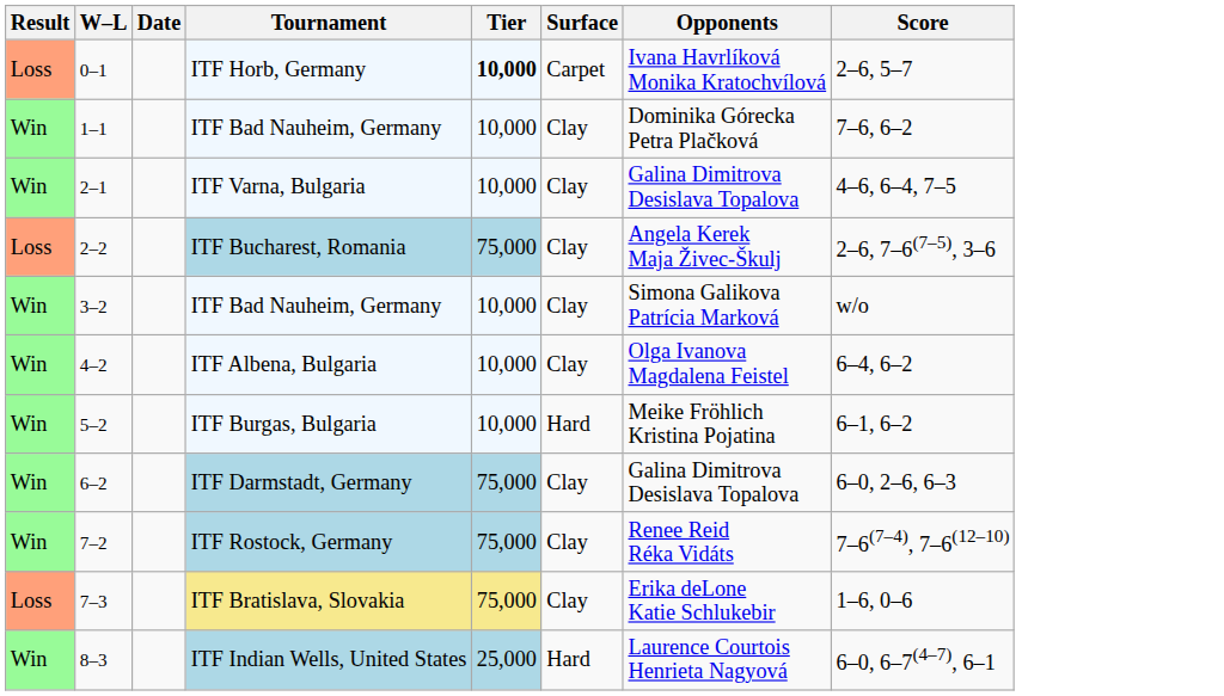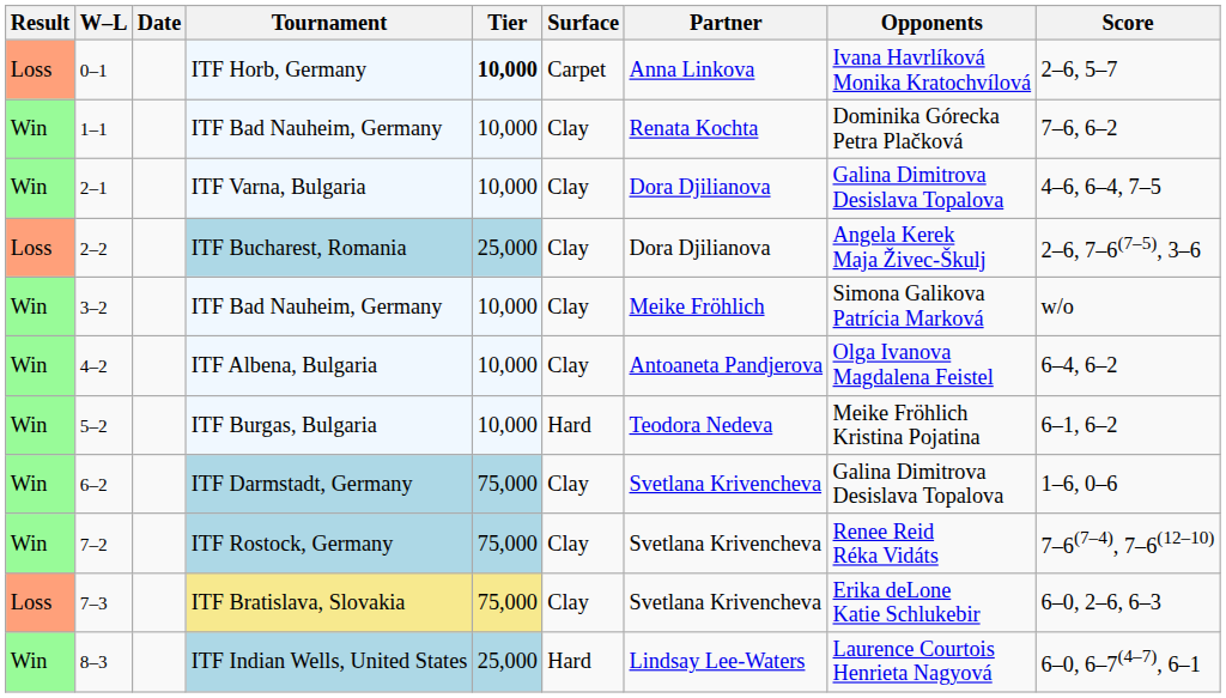+ column: Partner | Anna Linkova | Renata Kochta | Dora Djilianova | Dora Djilianova | Meike Fröhlich | Antoaneta Pandjerova | Teodora Nedeva | Svetlana Krivencheva | Svetlana Krivencheva | Svetlana Krivencheva | Lindsay Lee-Waters
ITF Bucharest, Romania | Tier: 75,000 -> 25,000
ITF Darmstadt, Germany | Score: 6–0, 2–6, 6–3 -> 1–6, 0–6
ITF Bratislava, Slovakia | Score: 1–6, 0–6 -> 6–0, 2–6, 6–3
